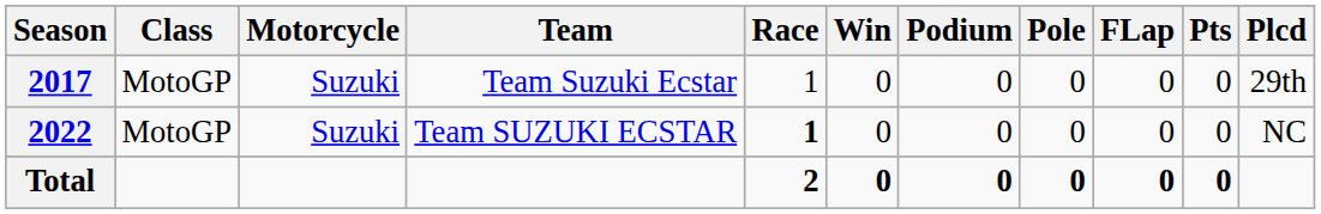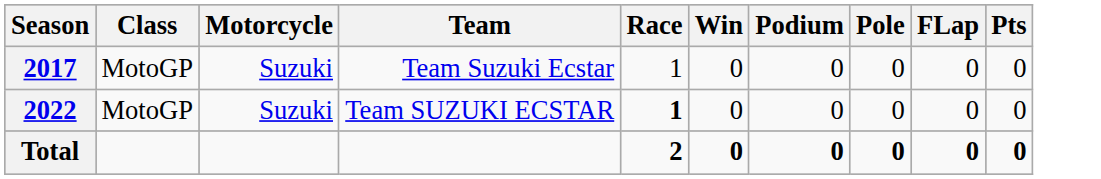- column: Plcd | 29th | NC
